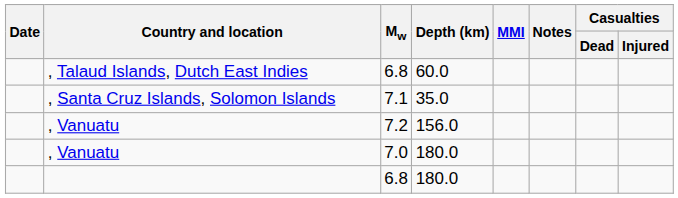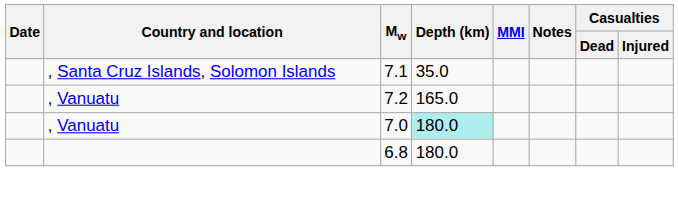- row: , Talaud Islands, Dutch East Indies | 6.8 | 60.0
, Vanuatu / 7.2 | Depth (km): 156.0 -> 165.0
, Vanuatu / 7.0 | Depth (km): no background -> paleturquoise background
